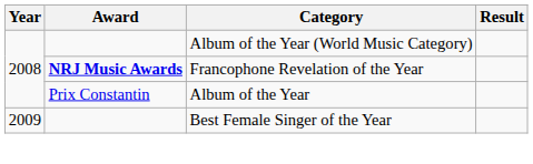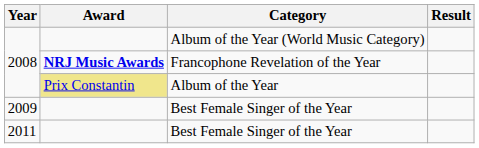Album of the Year | Award: no background -> khaki background
+ row: 2011 | Best Female Singer of the Year
